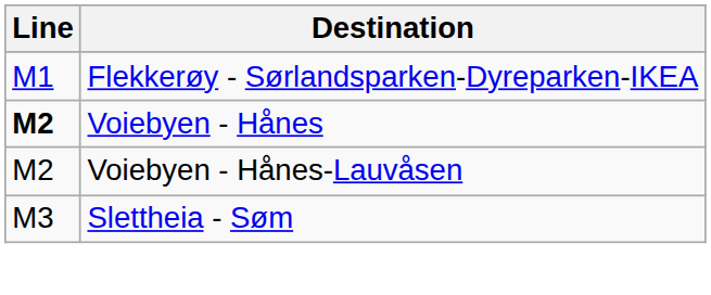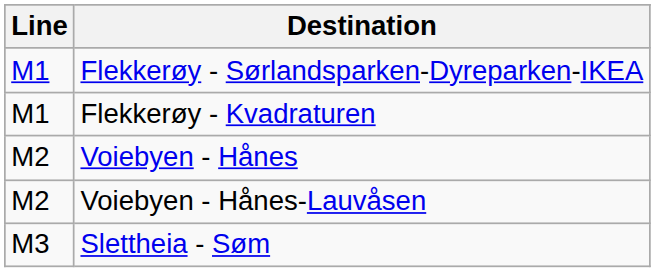+ row: M1 | Flekkerøy - Kvadraturen
Voiebyen - Hånes | Line: bold -> normal
